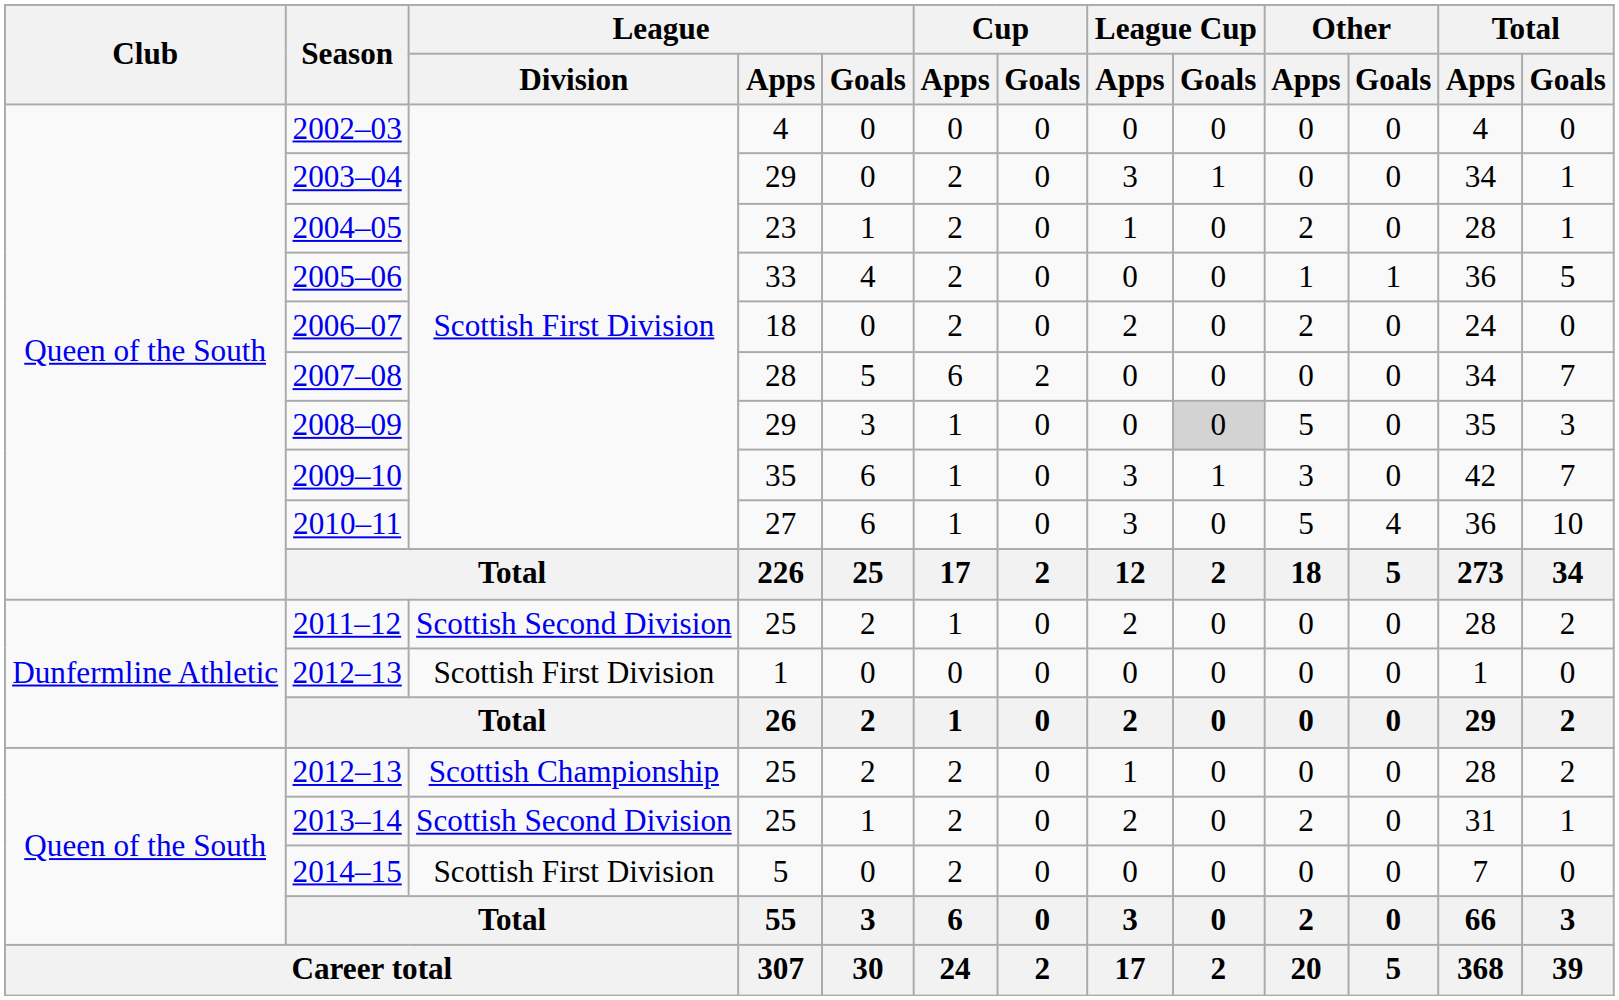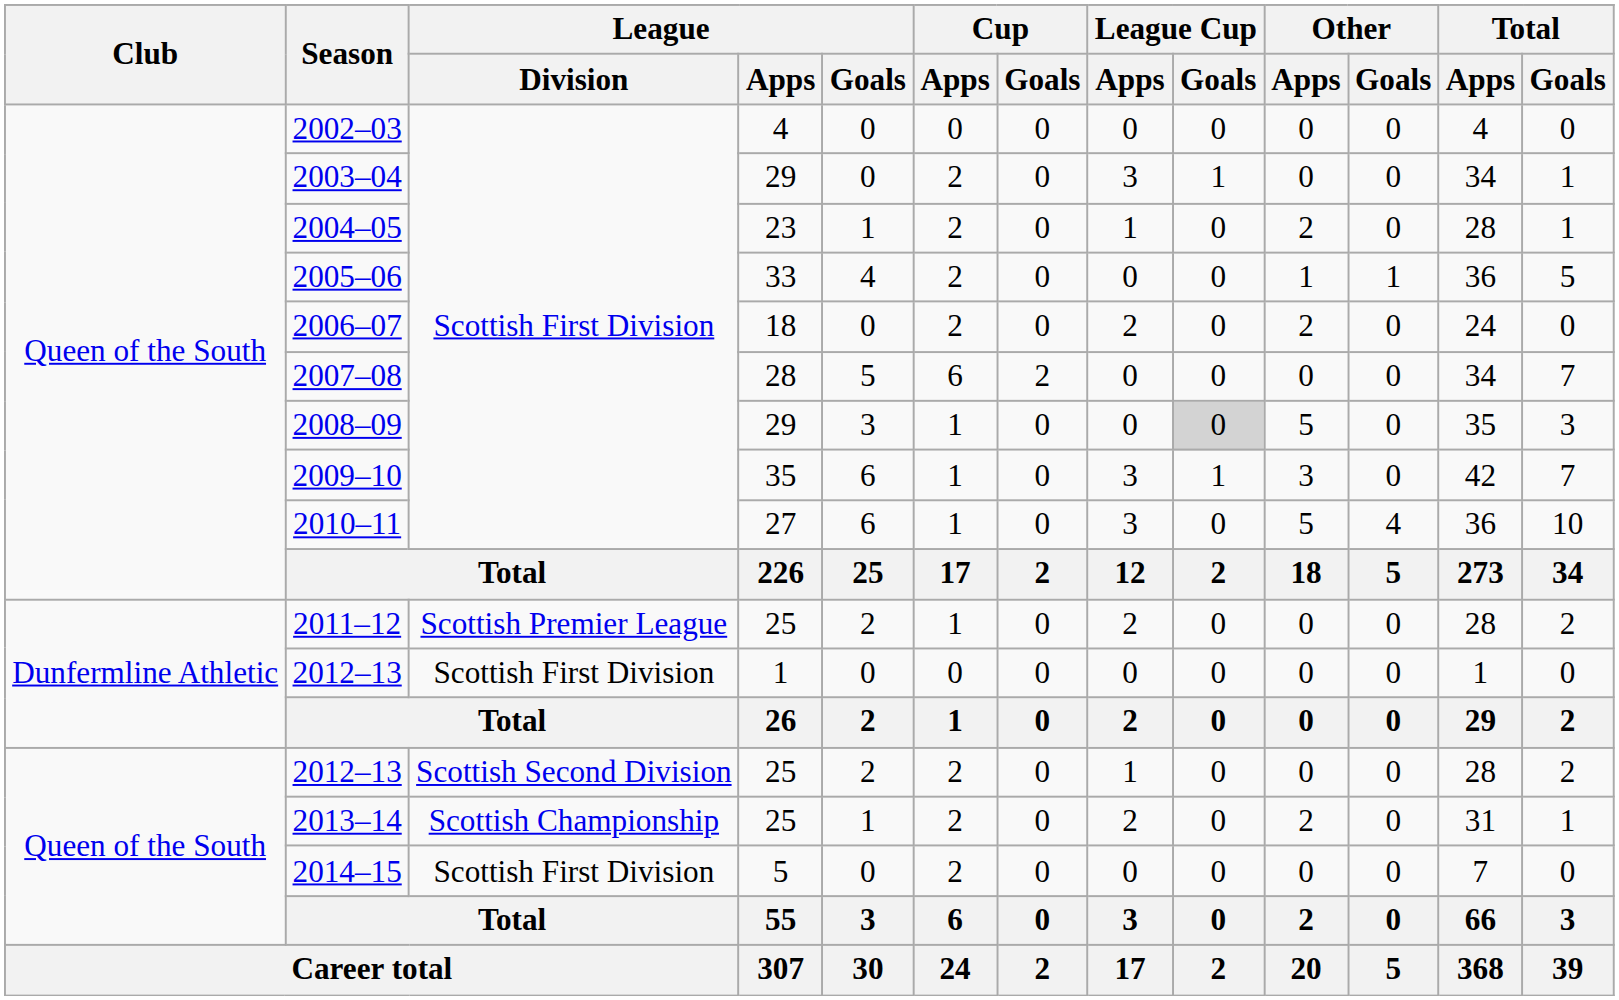2011–12 | League / Division: Scottish Second Division -> Scottish Premier League
2012–13 / 25 | League / Division: Scottish Championship -> Scottish Second Division
2013–14 | League / Division: Scottish Second Division -> Scottish Championship
